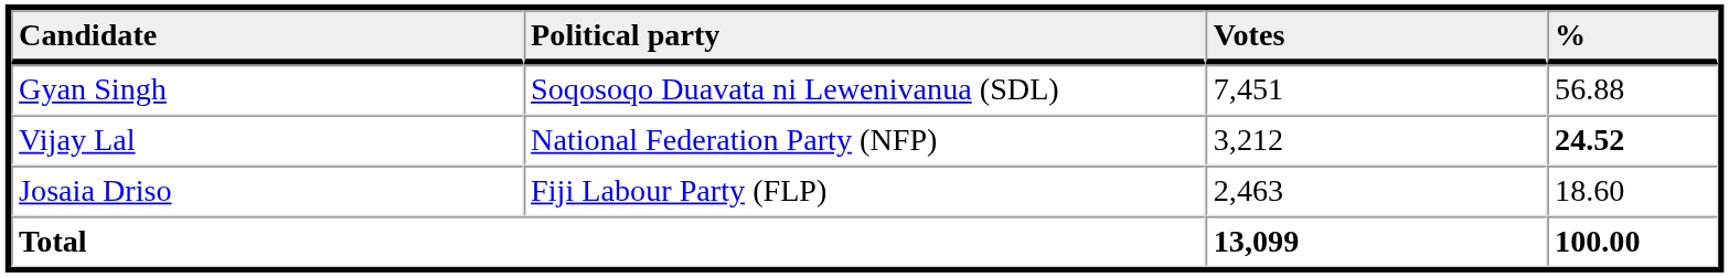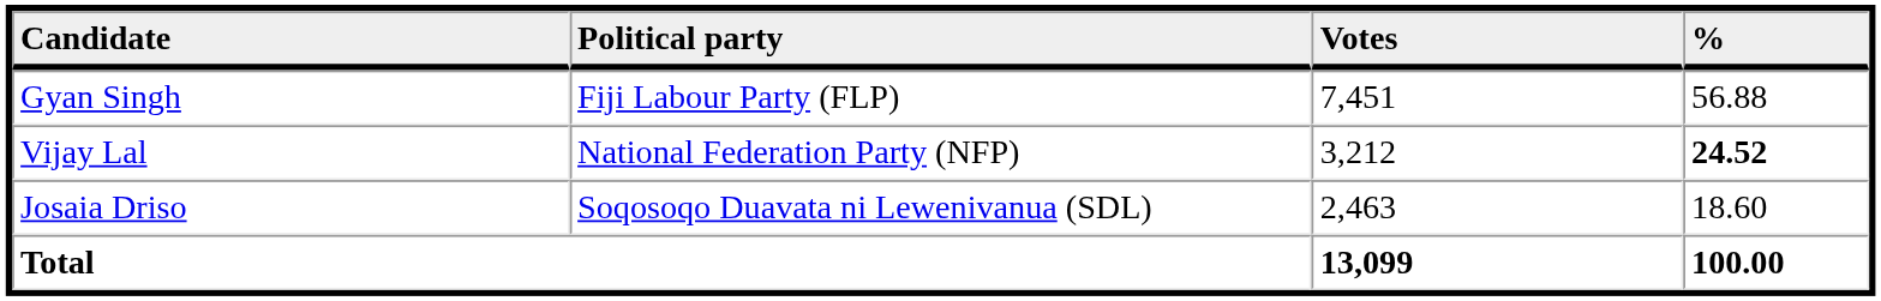Gyan Singh | Political party: Soqosoqo Duavata ni Lewenivanua (SDL) -> Fiji Labour Party (FLP)
Josaia Driso | Political party: Fiji Labour Party (FLP) -> Soqosoqo Duavata ni Lewenivanua (SDL)
